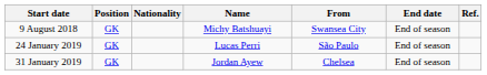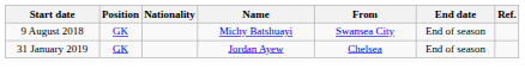- row: 24 January 2019 | GK | Lucas Perri | São Paulo | End of season
